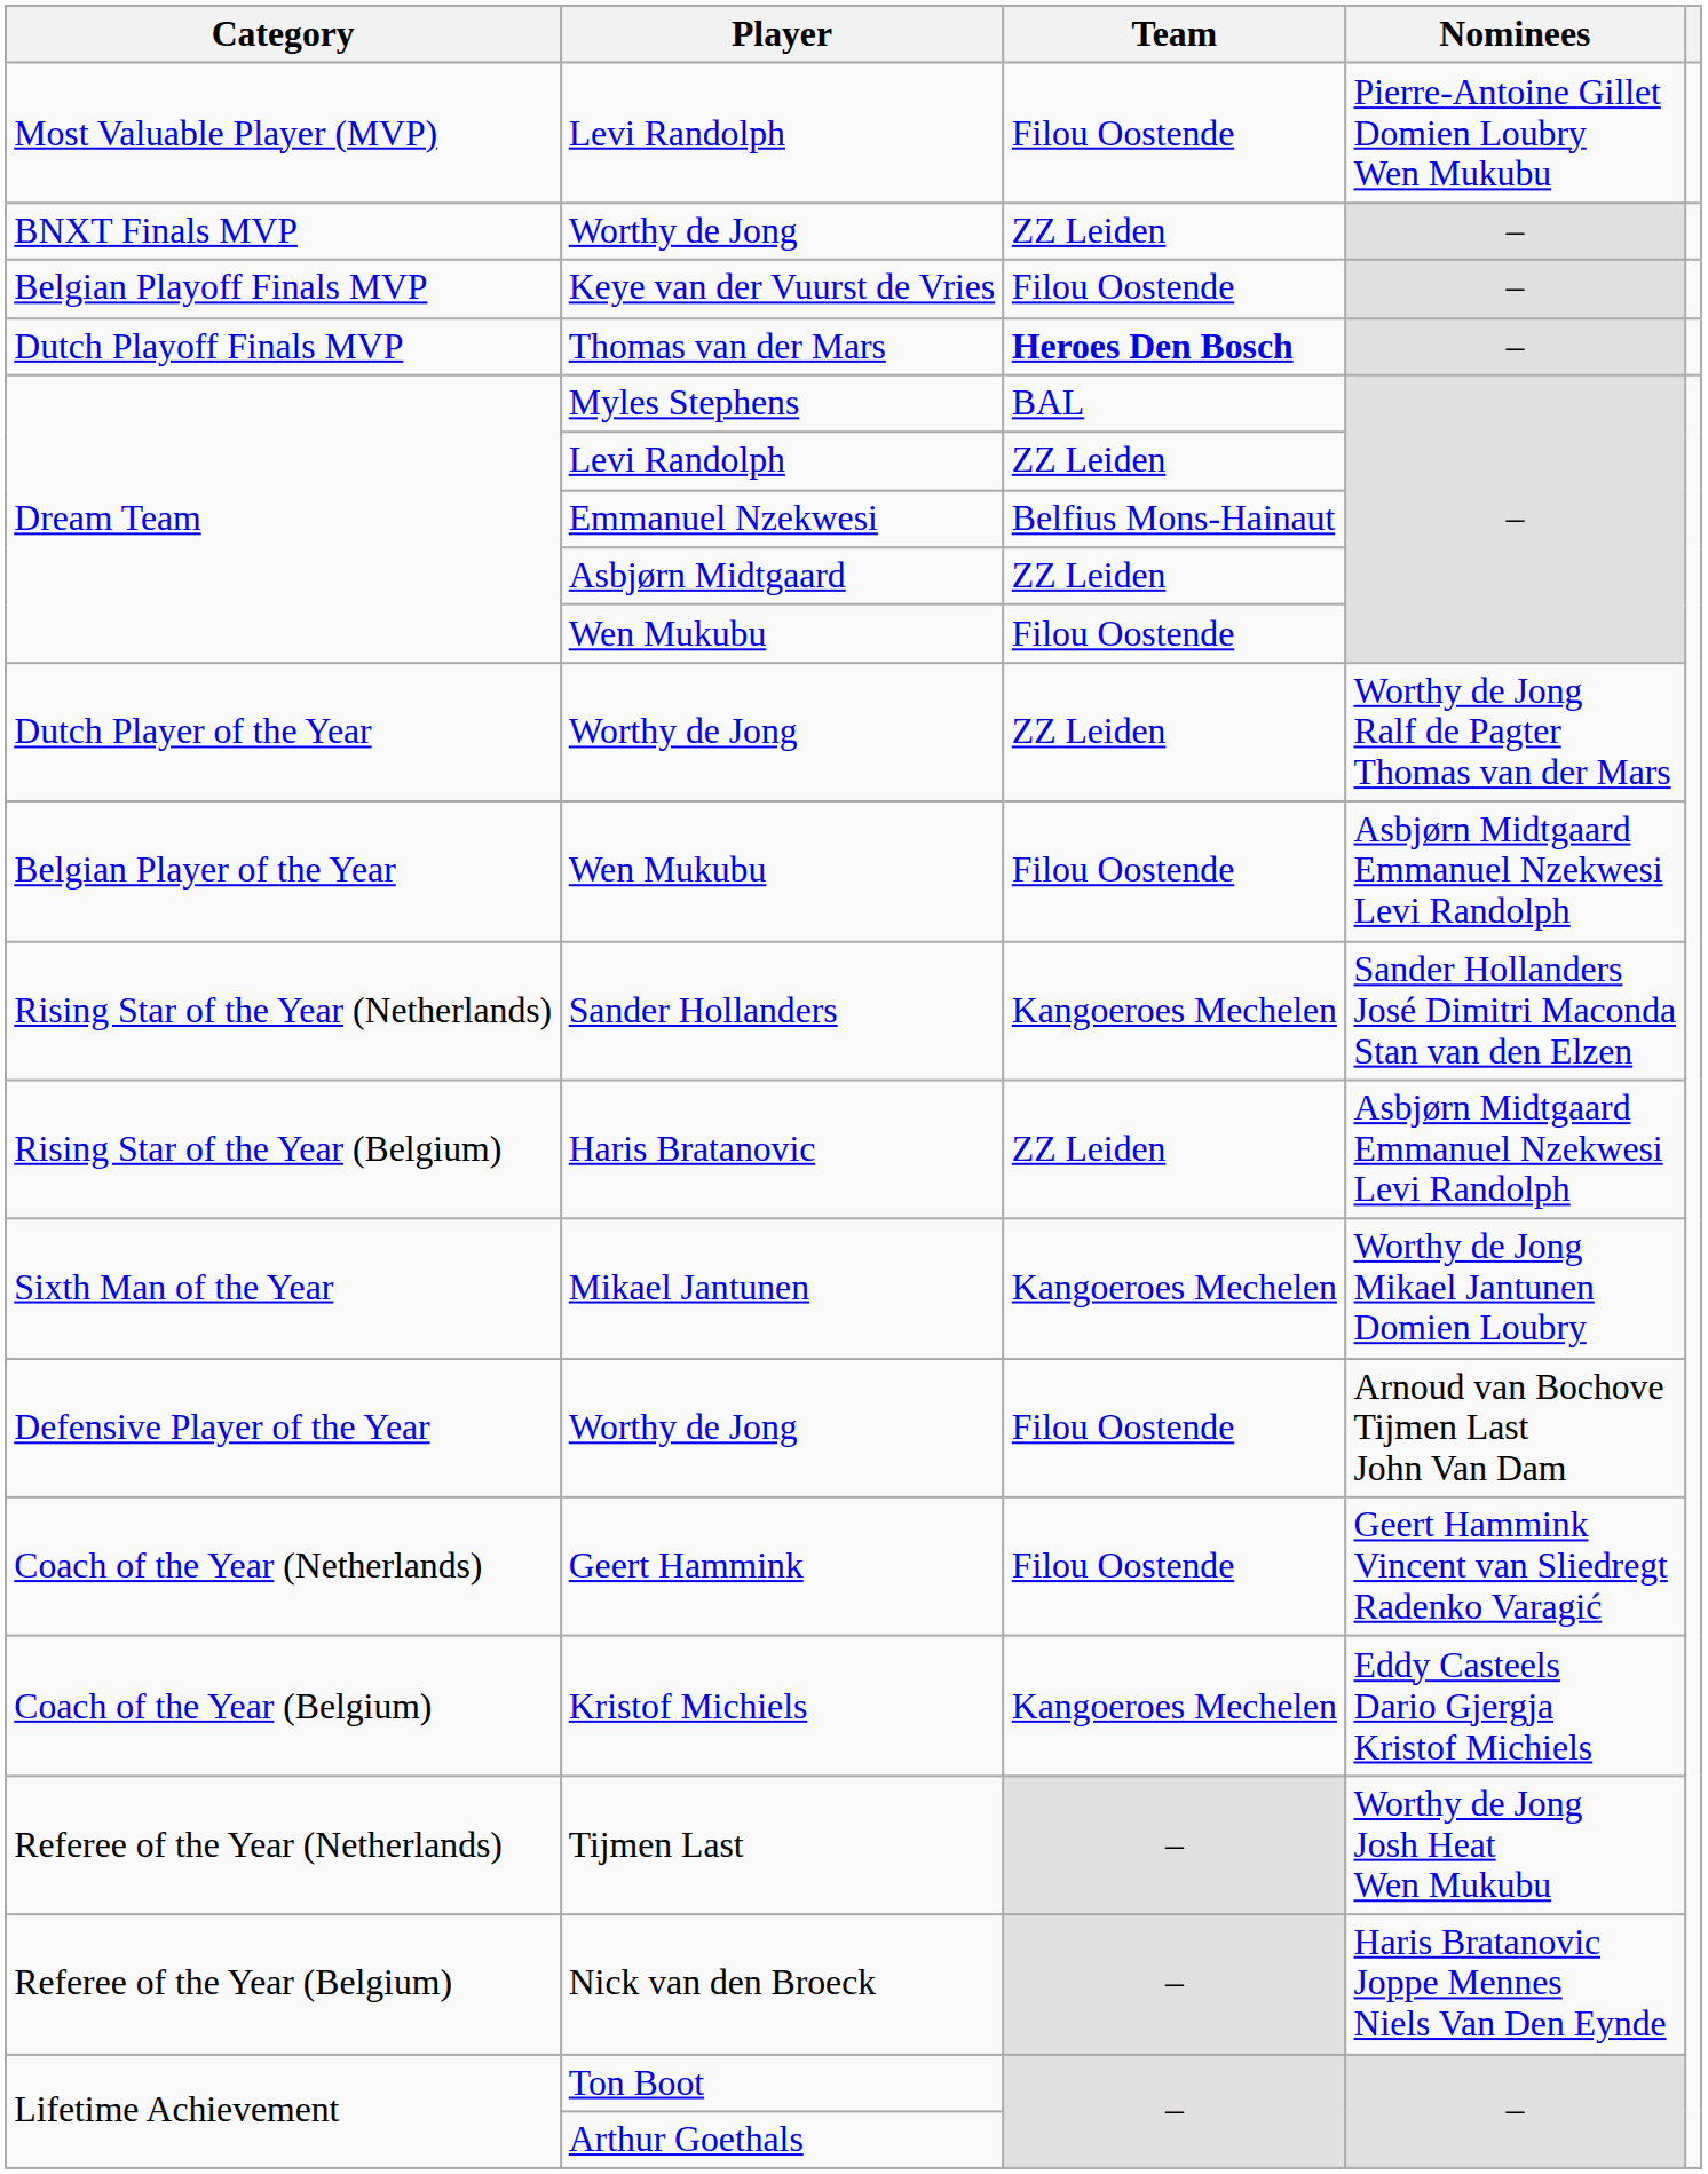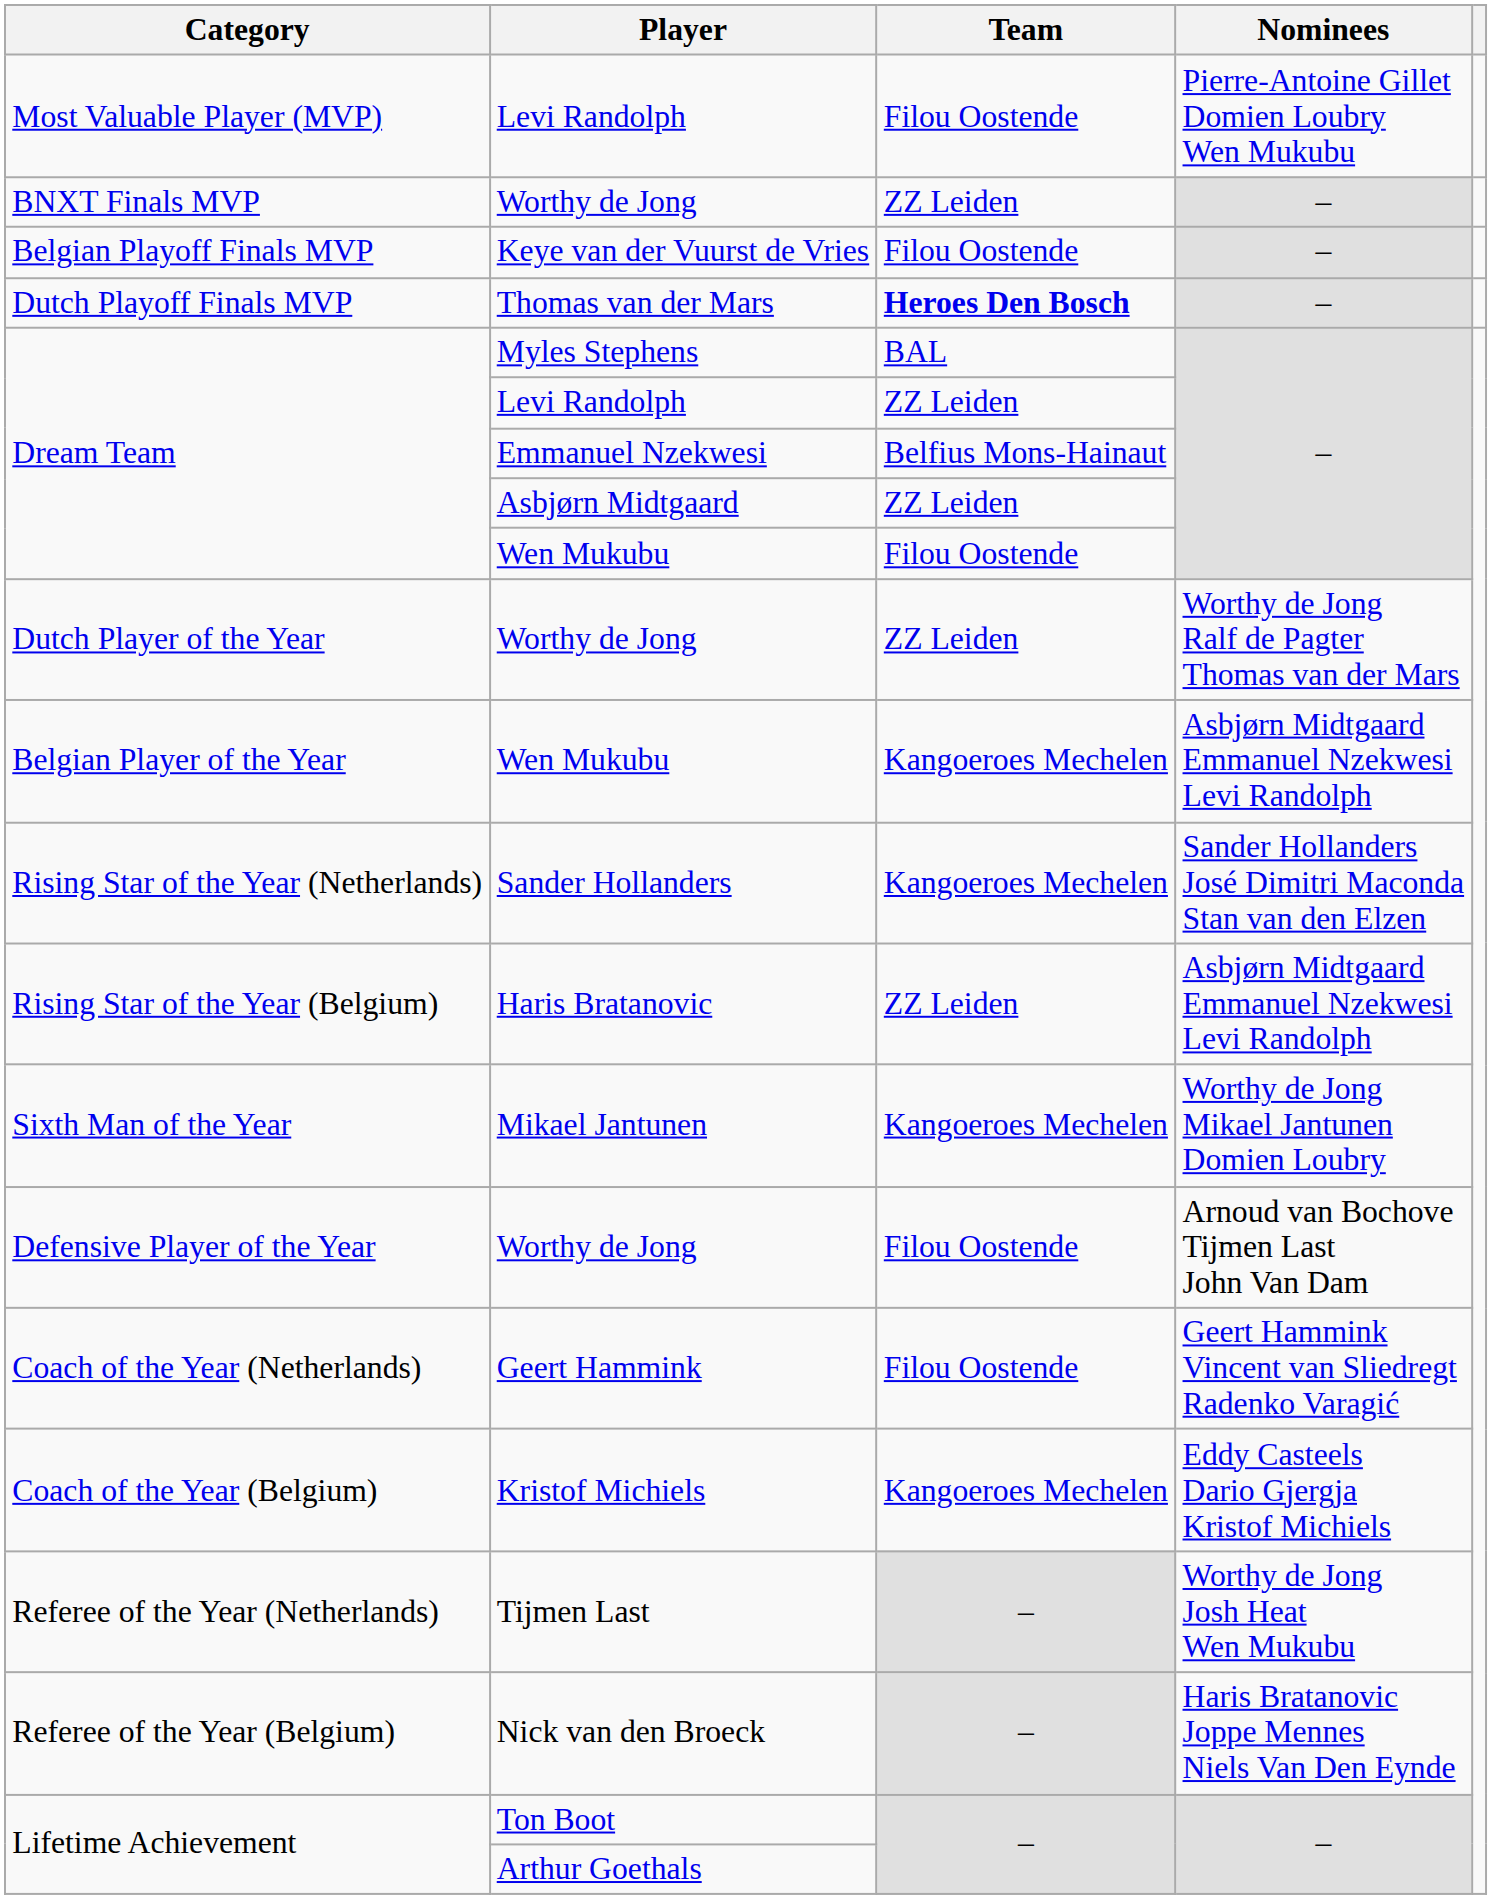Belgian Player of the Year / Wen Mukubu | Team: Filou Oostende -> Kangoeroes Mechelen
